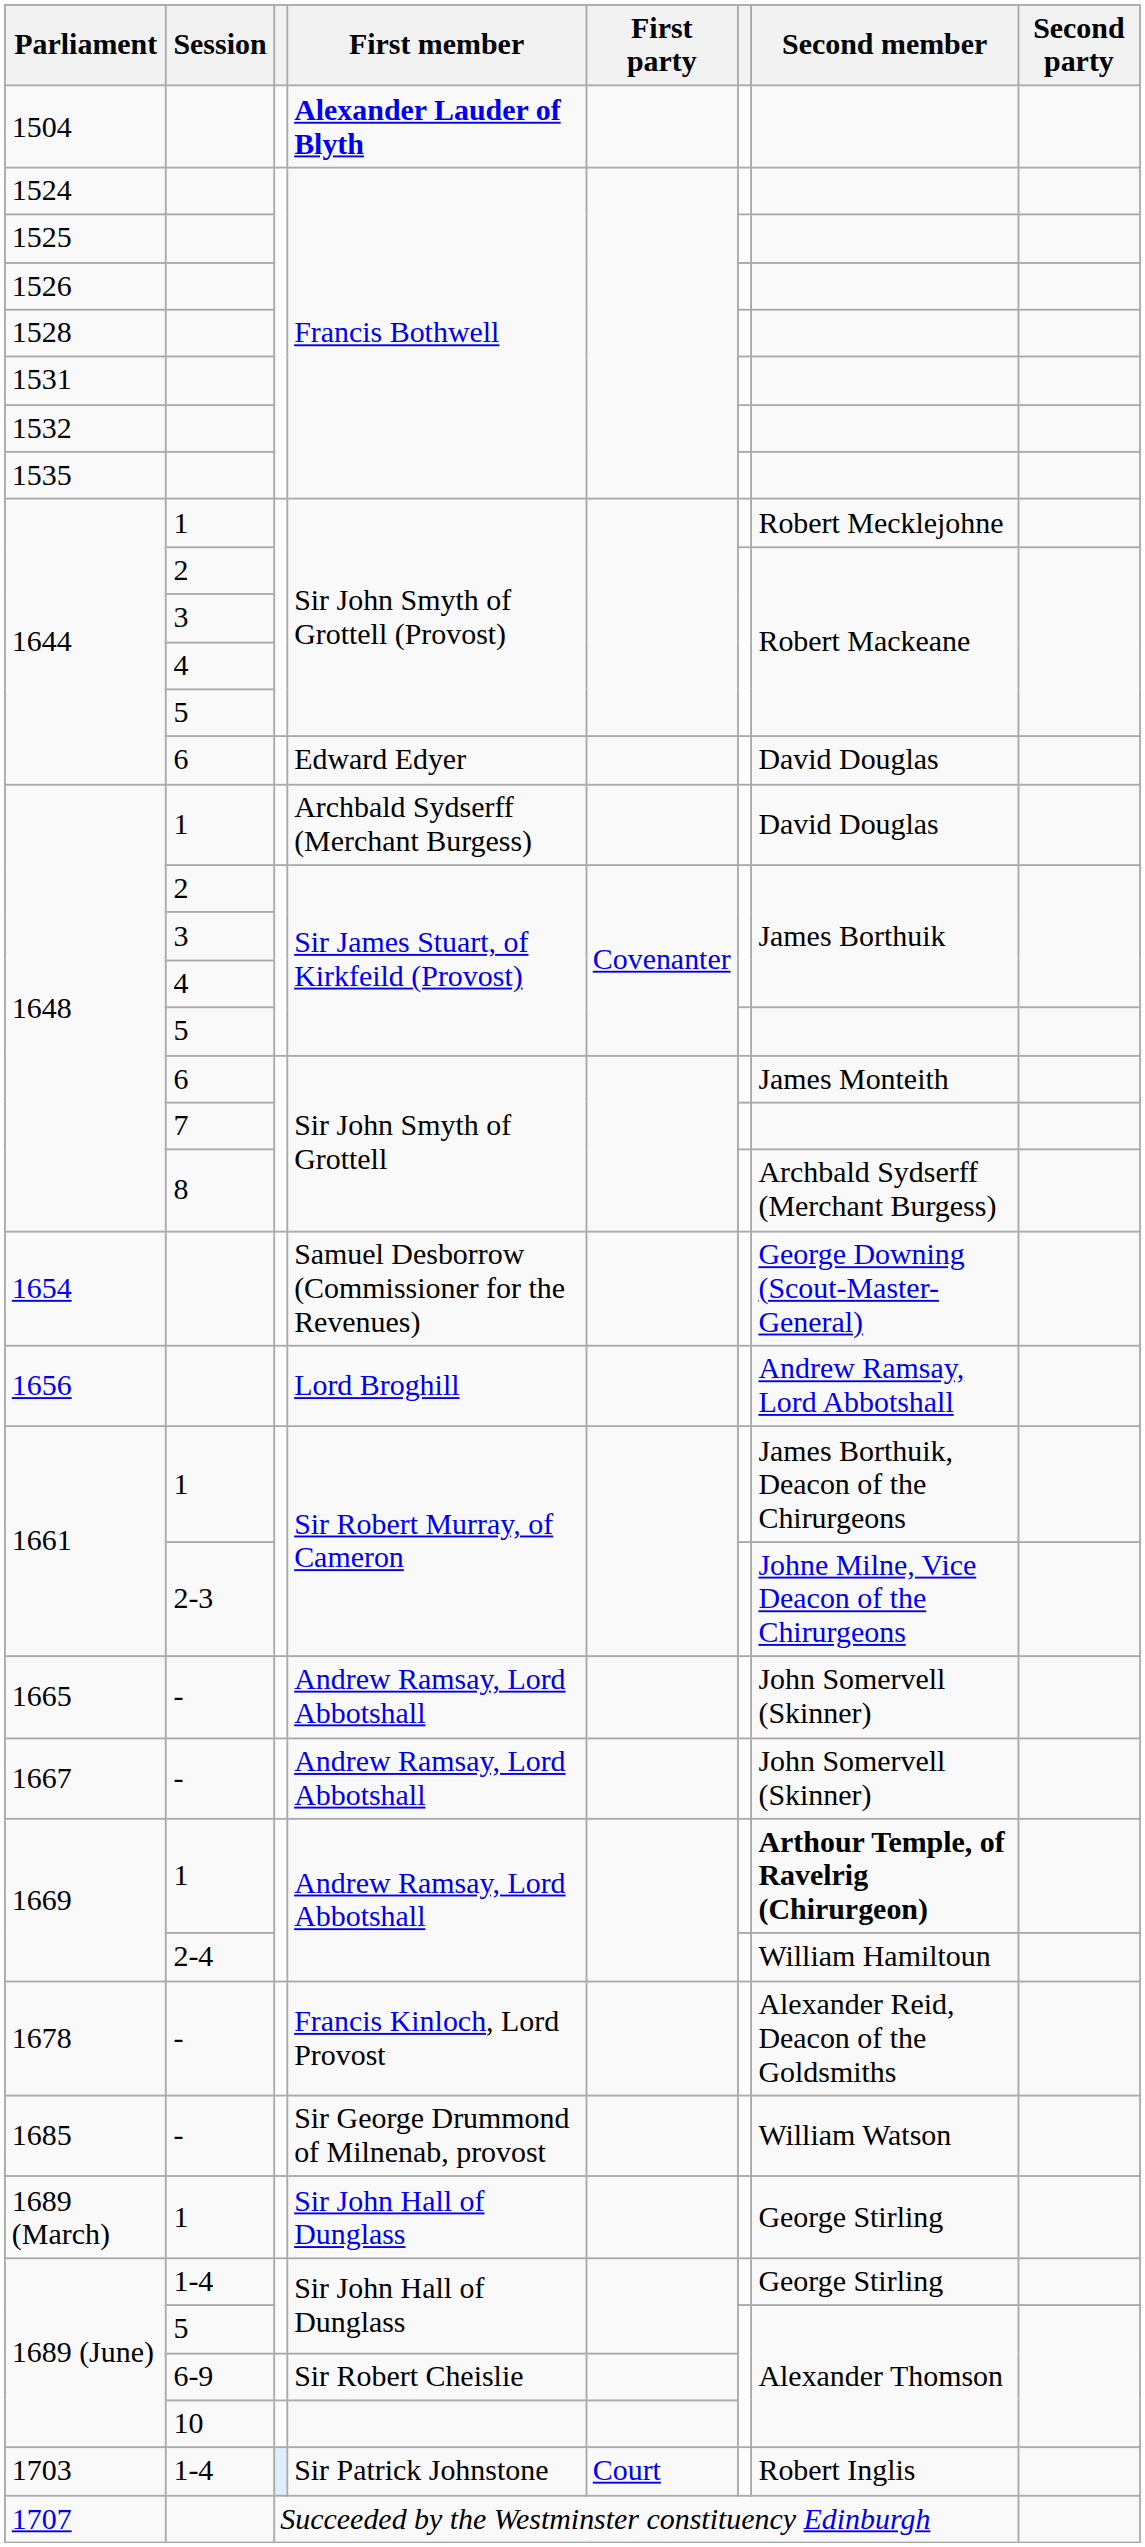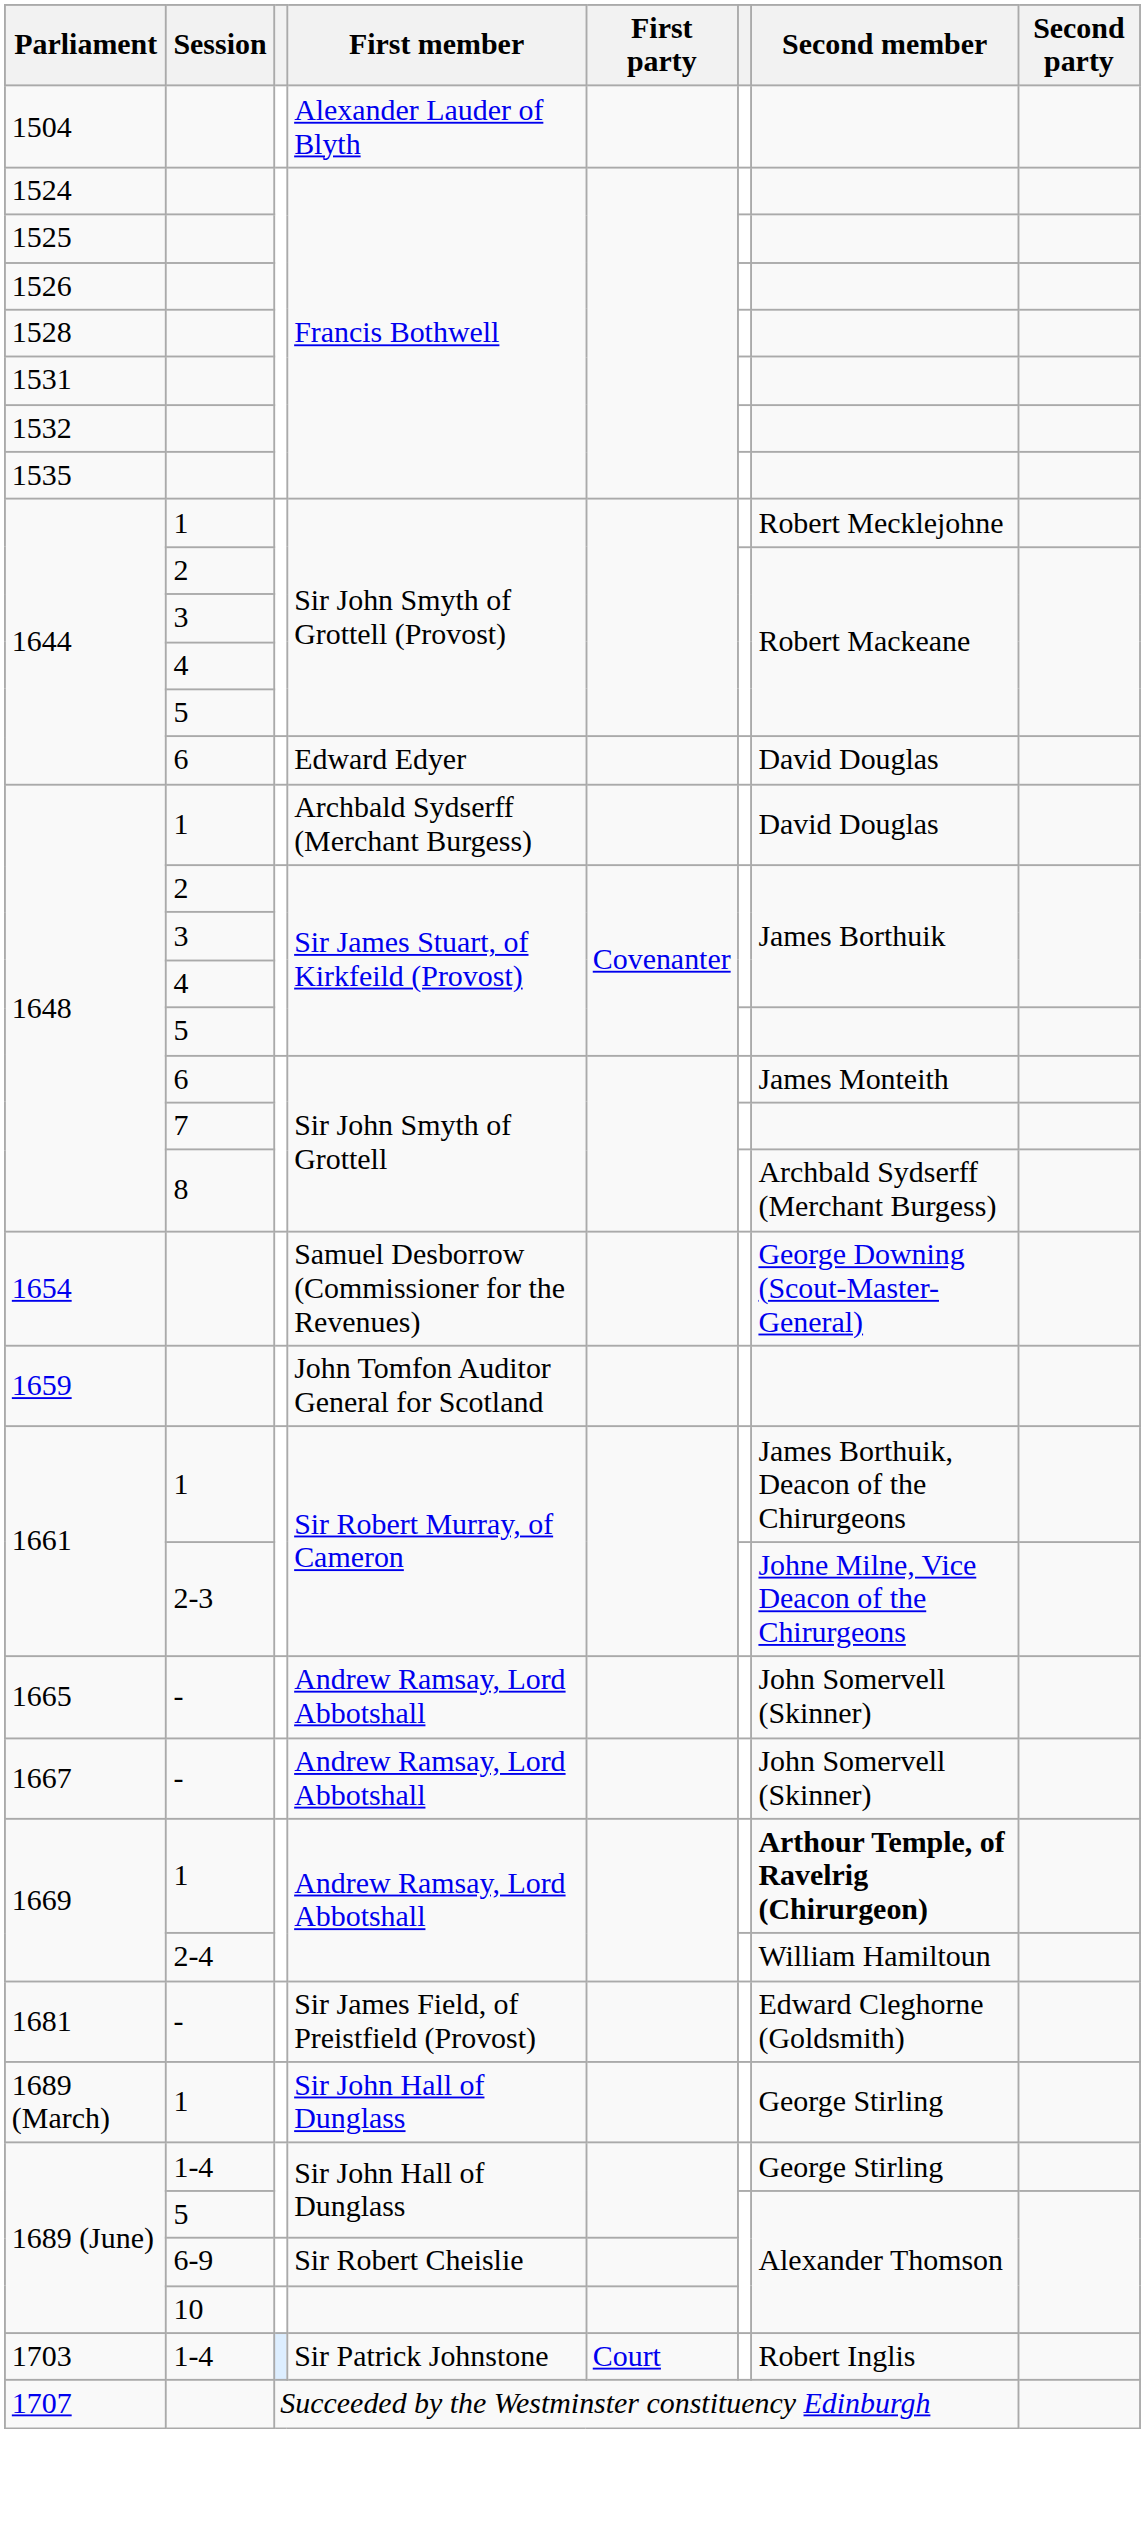1504 | First member: bold -> normal
- row: 1656 | Lord Broghill | Andrew Ramsay, Lord Abbotshall
+ row: 1659 | John Tomfon Auditor General for Scotland
- row: 1678 | - | Francis Kinloch, Lord Provost | Alexander Reid, Deacon of the Goldsmiths
+ row: 1681 | - | Sir James Field, of Preistfield (Provost) | Edward Cleghorne (Goldsmith)
- row: 1685 | - | Sir George Drummond of Milnenab, provost | William Watson
